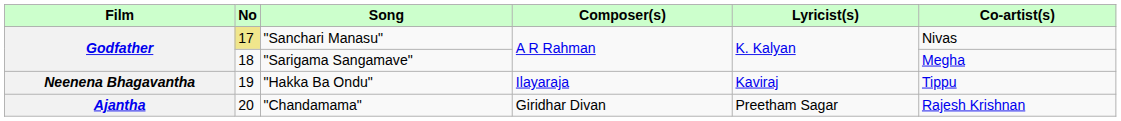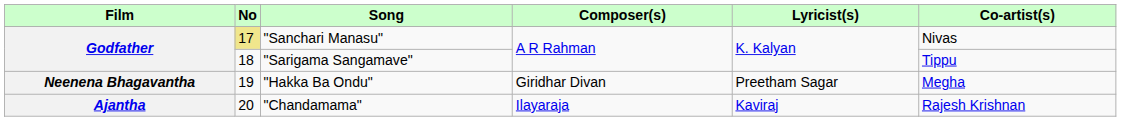"Sarigama Sangamave" | Co-artist(s): Megha -> Tippu
"Hakka Ba Ondu" | Composer(s): Ilayaraja -> Giridhar Divan
"Hakka Ba Ondu" | Lyricist(s): Kaviraj -> Preetham Sagar
"Hakka Ba Ondu" | Co-artist(s): Tippu -> Megha
"Chandamama" | Composer(s): Giridhar Divan -> Ilayaraja
"Chandamama" | Lyricist(s): Preetham Sagar -> Kaviraj
